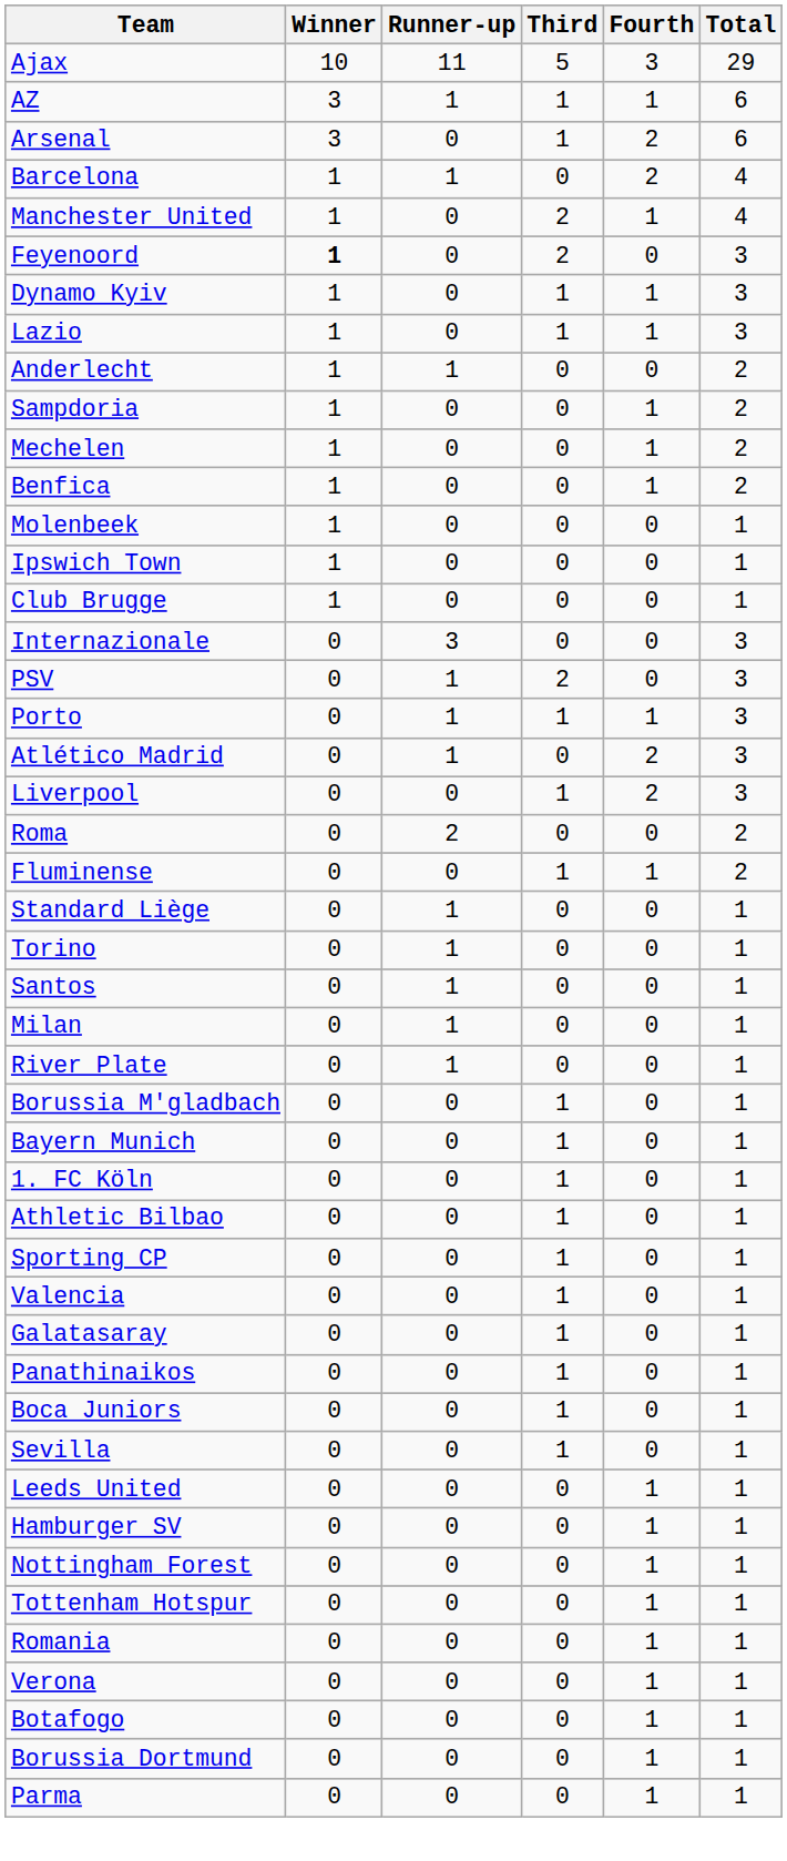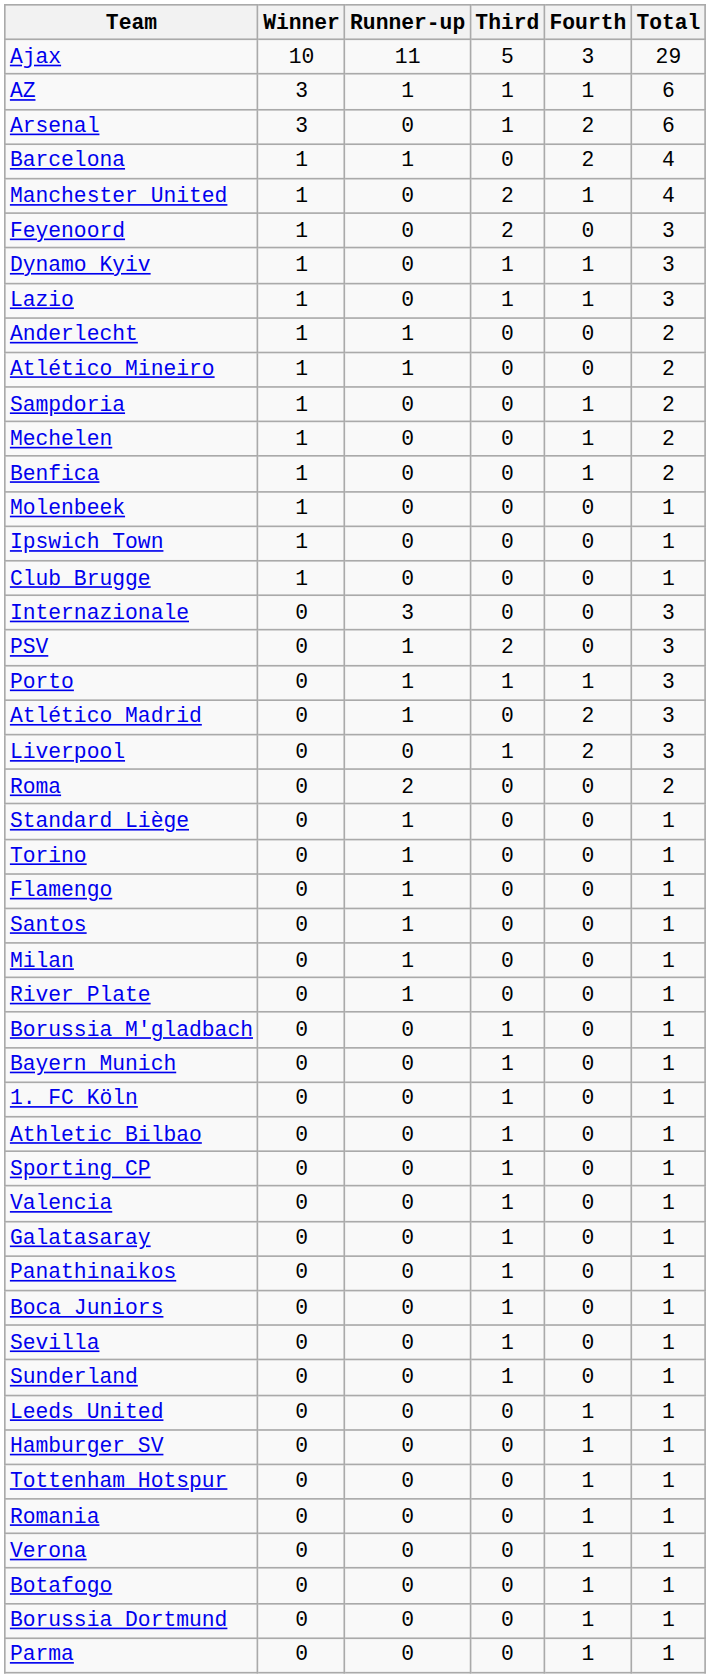Feyenoord | Winner: bold -> normal
+ row: Atlético Mineiro | 1 | 1 | 0 | 0 | 2
- row: Fluminense | 0 | 0 | 1 | 1 | 2
+ row: Flamengo | 0 | 1 | 0 | 0 | 1
+ row: Sunderland | 0 | 0 | 1 | 0 | 1
- row: Nottingham Forest | 0 | 0 | 0 | 1 | 1
